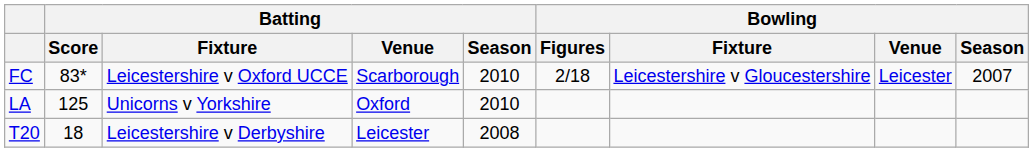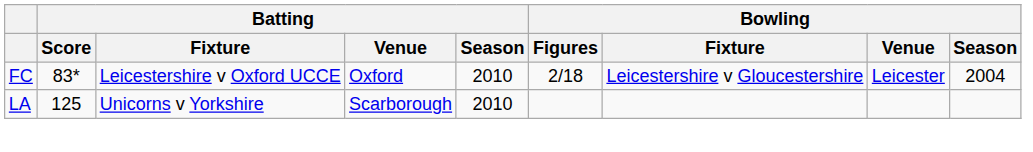FC | Batting / Venue: Scarborough -> Oxford
FC | Bowling / Season: 2007 -> 2004
LA | Batting / Venue: Oxford -> Scarborough
- row: T20 | 18 | Leicestershire v Derbyshire | Leicester | 2008
